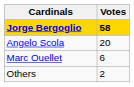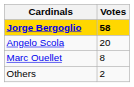Marc Ouellet | Votes: 6 -> 8
